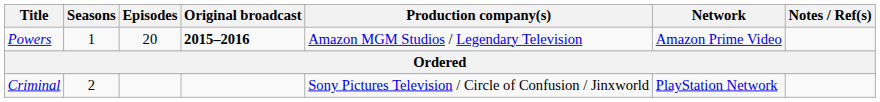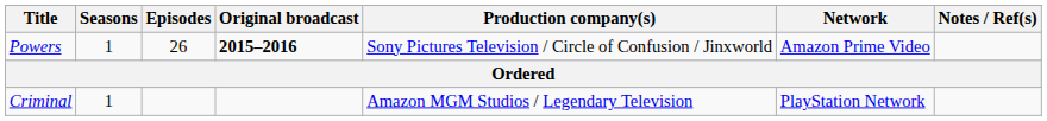Powers | Episodes: 20 -> 26
Powers | Production company(s): Amazon MGM Studios / Legendary Television -> Sony Pictures Television / Circle of Confusion / Jinxworld
Criminal | Seasons: 2 -> 1
Criminal | Production company(s): Sony Pictures Television / Circle of Confusion / Jinxworld -> Amazon MGM Studios / Legendary Television
